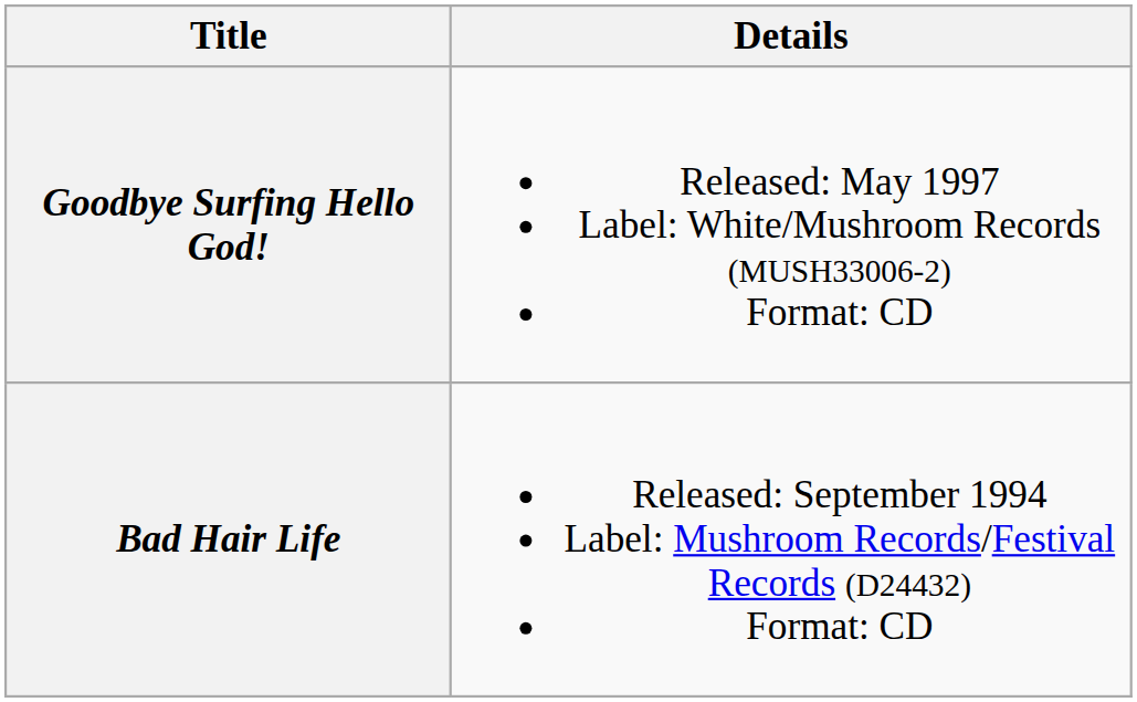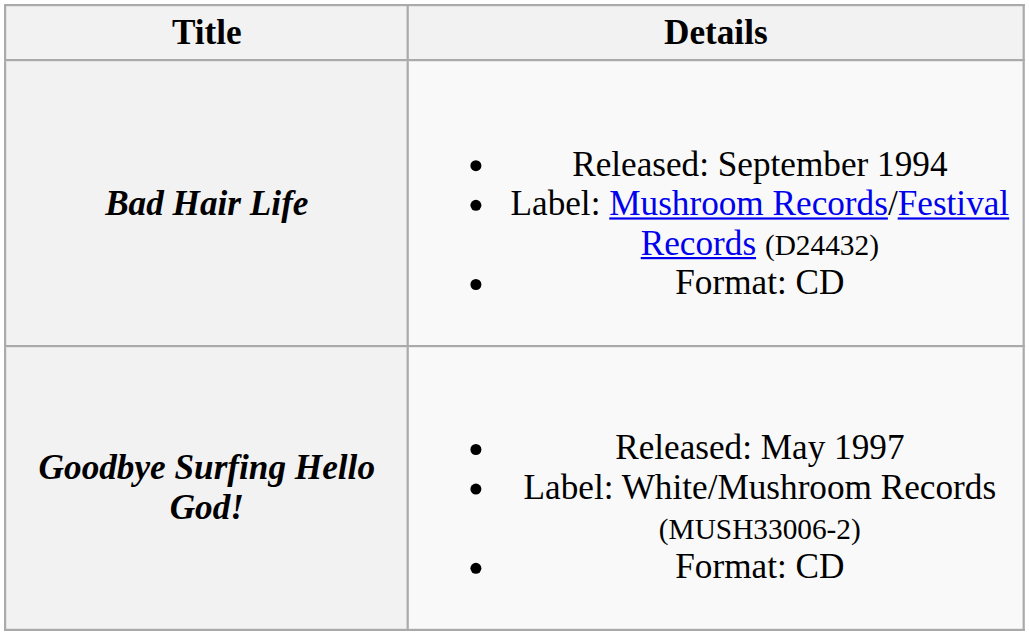rows swapped: Bad Hair Life <-> Goodbye Surfing Hello God!
